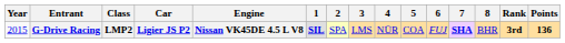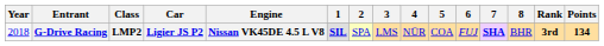G-Drive Racing | Year: 2015 -> 2018
G-Drive Racing | Points: 136 -> 134
